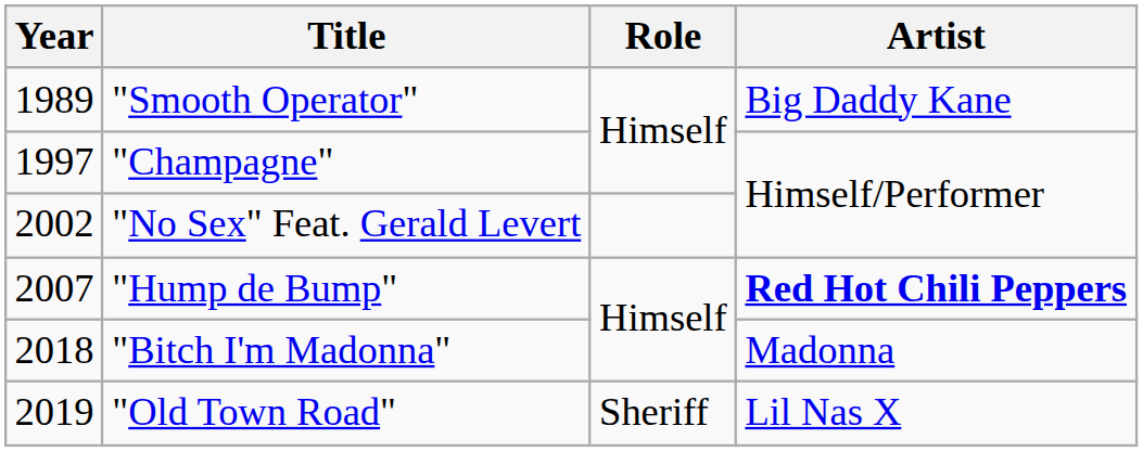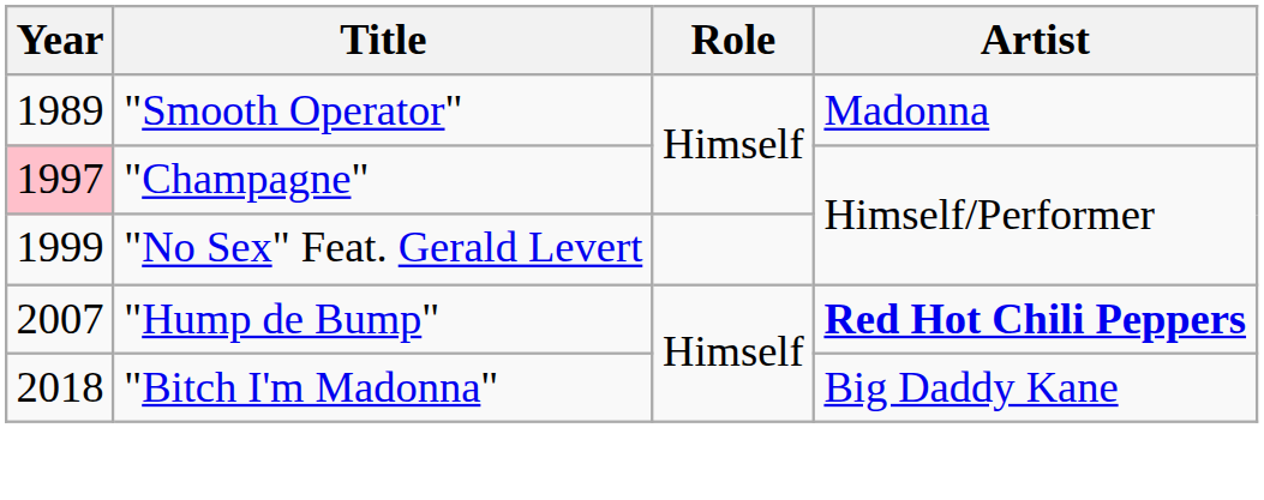"Smooth Operator" | Artist: Big Daddy Kane -> Madonna
"Champagne" | Year: no background -> pink background
"No Sex" Feat. Gerald Levert | Year: 2002 -> 1999
"Bitch I'm Madonna" | Artist: Madonna -> Big Daddy Kane
- row: 2019 | "Old Town Road" | Sheriff | Lil Nas X
